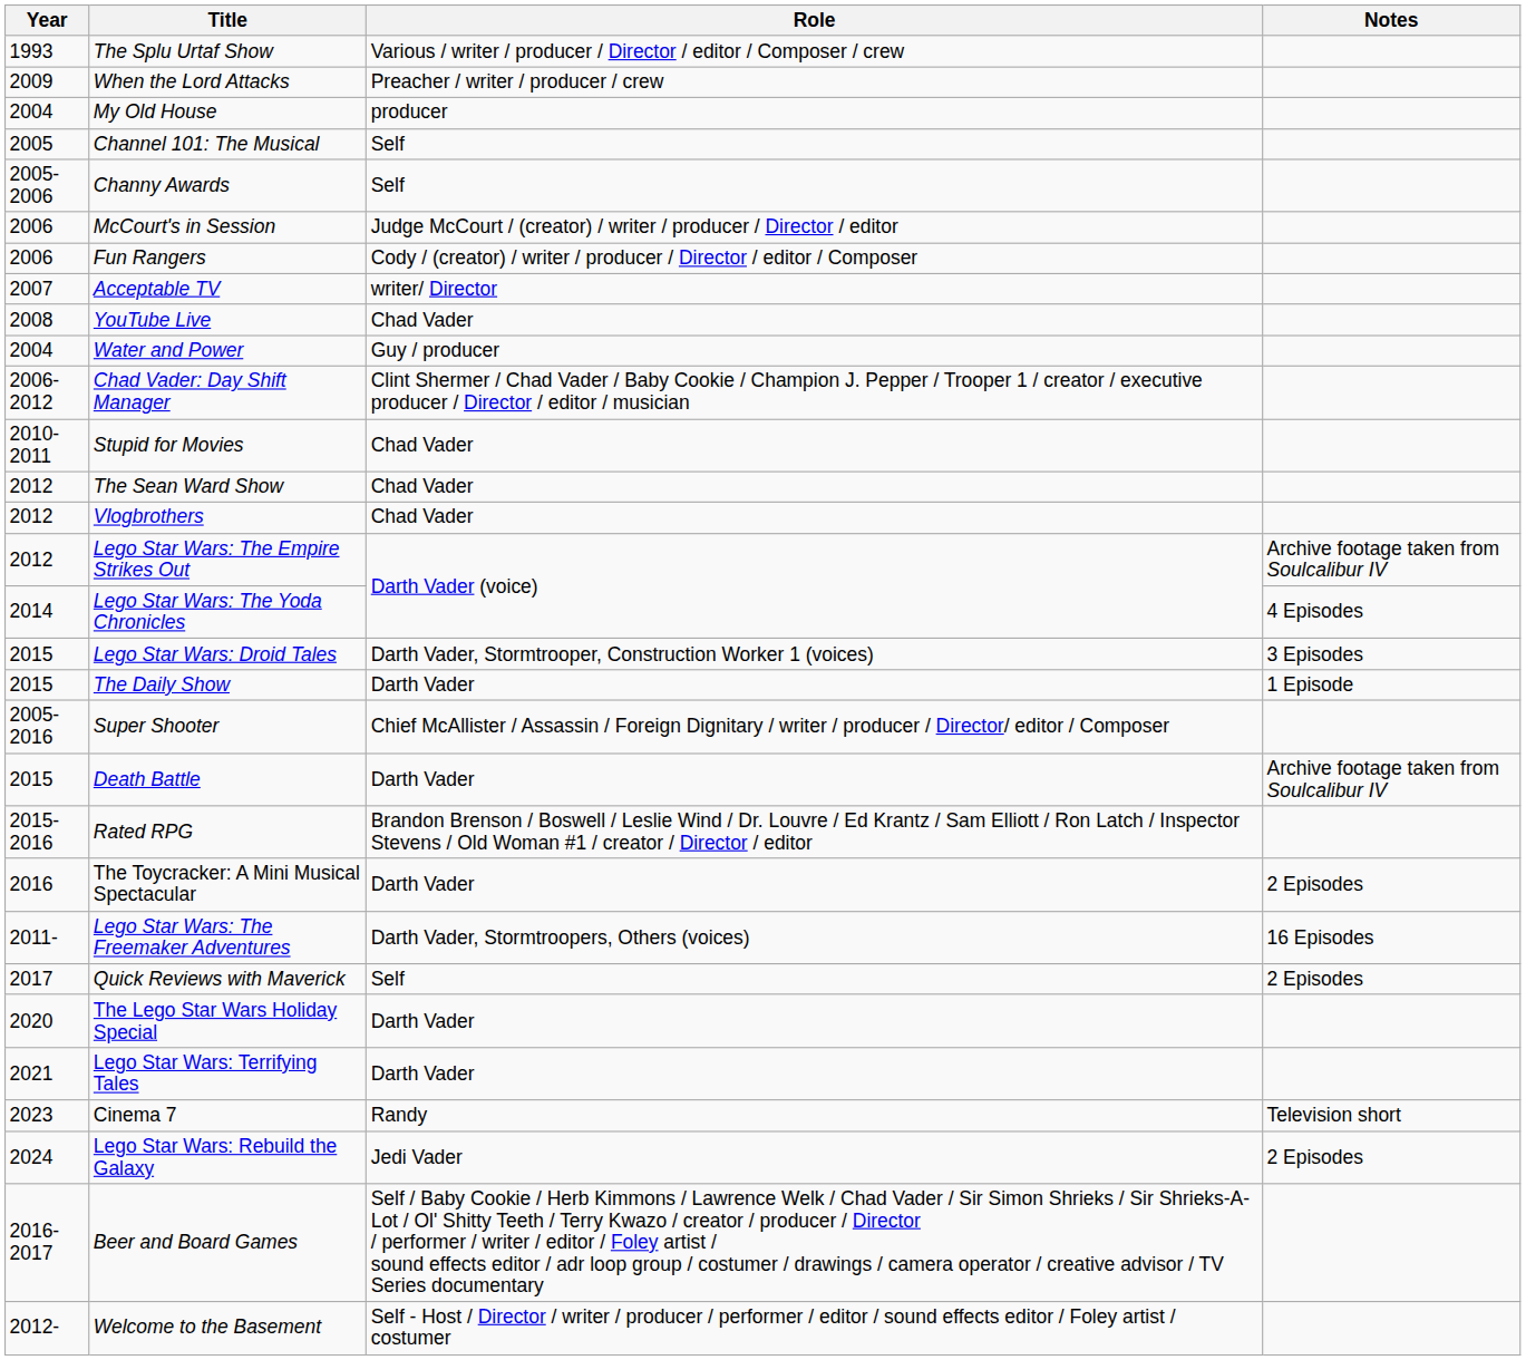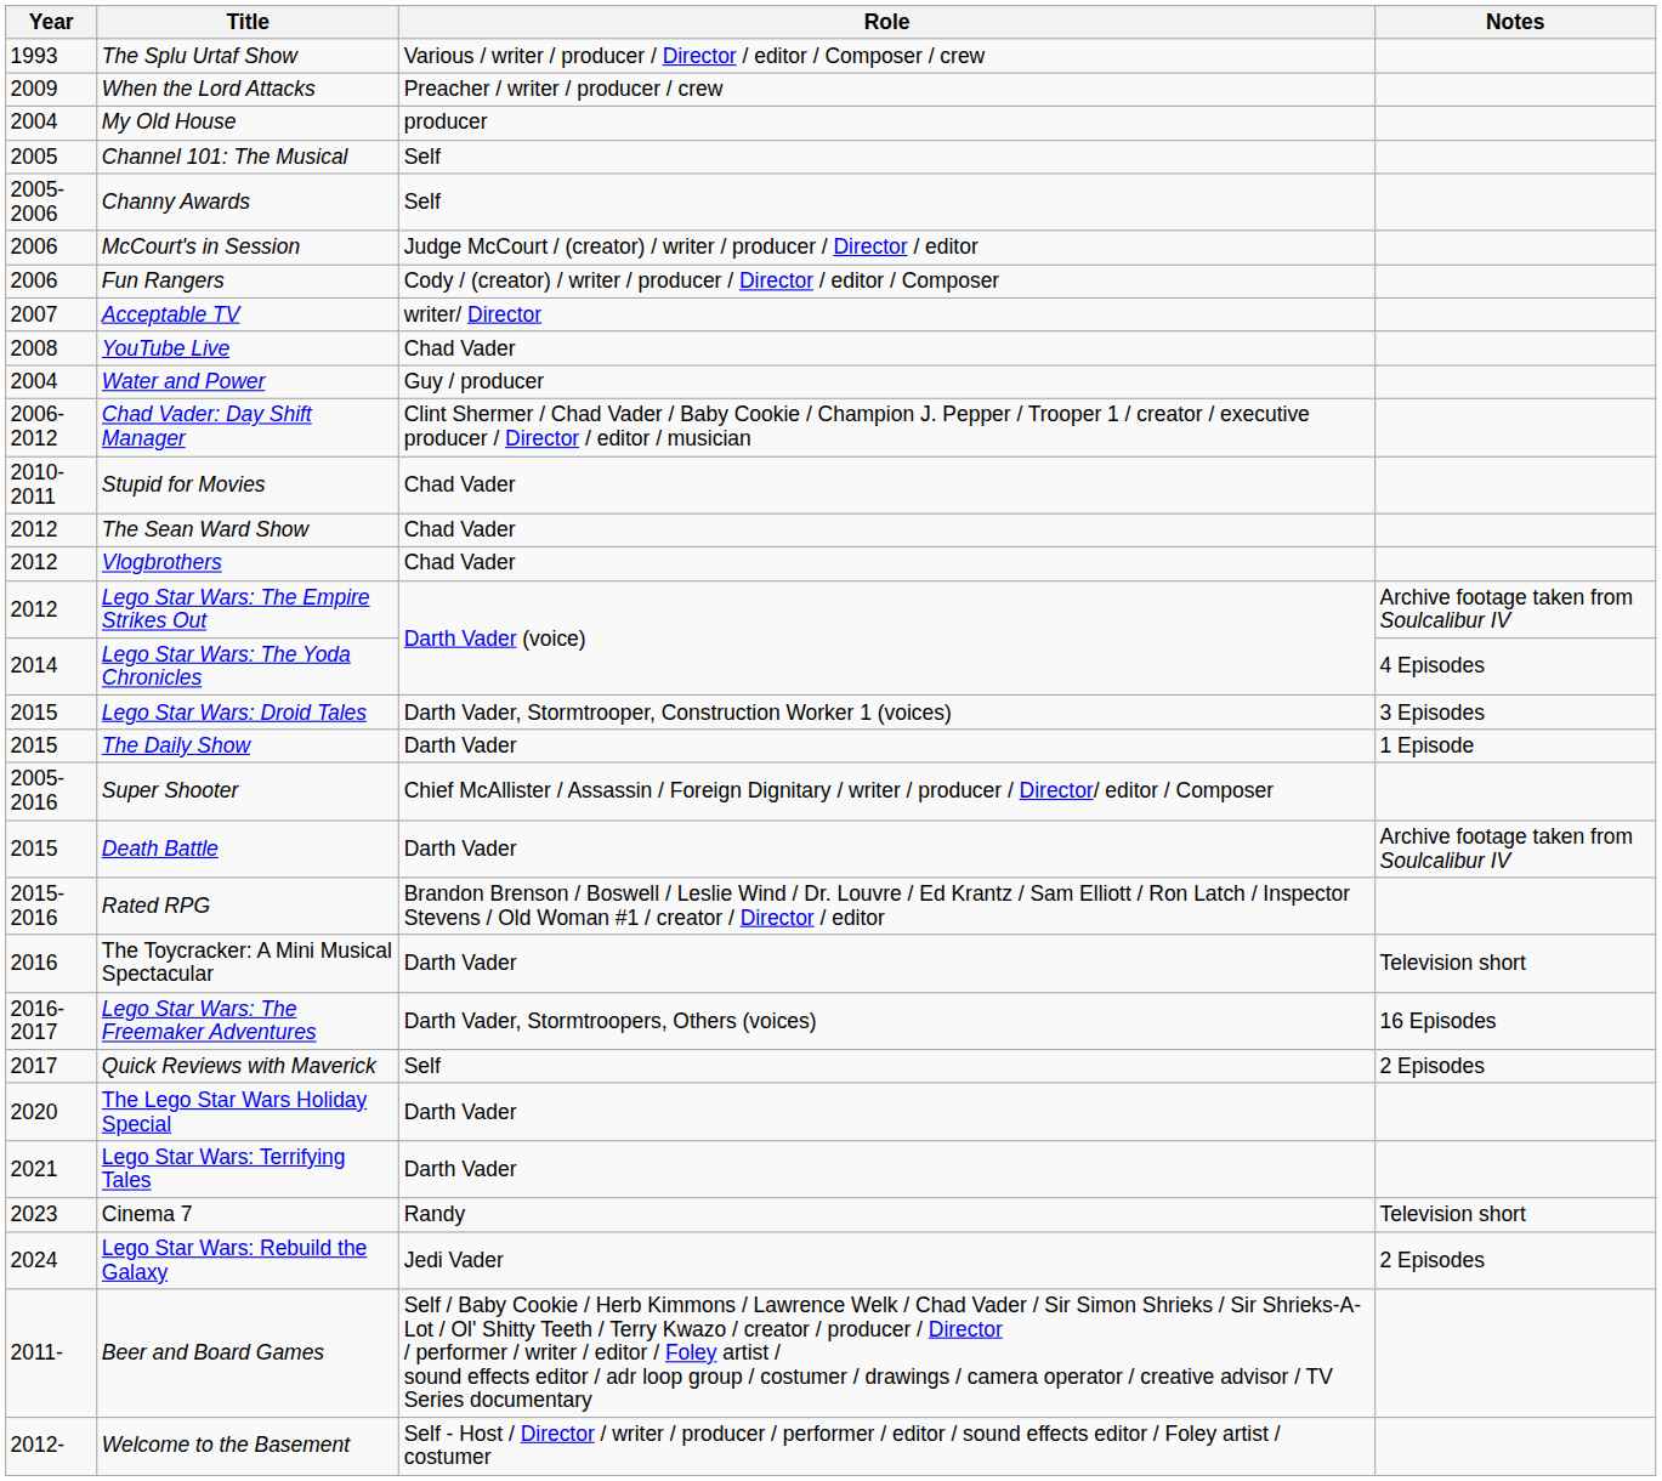The Toycracker: A Mini Musical Spectacular | Notes: 2 Episodes -> Television short
Lego Star Wars: The Freemaker Adventures | Year: 2011- -> 2016-2017
Beer and Board Games | Year: 2016-2017 -> 2011-
